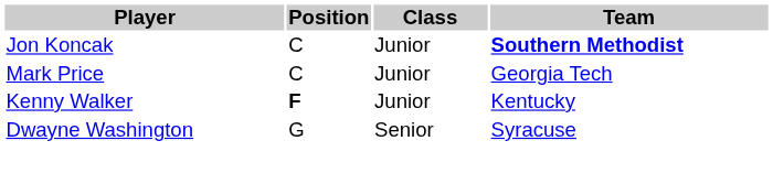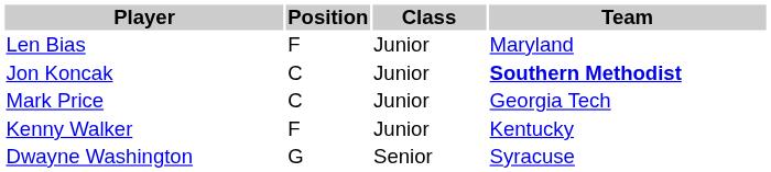+ row: Len Bias | F | Junior | Maryland
Kenny Walker | Position: bold -> normal
